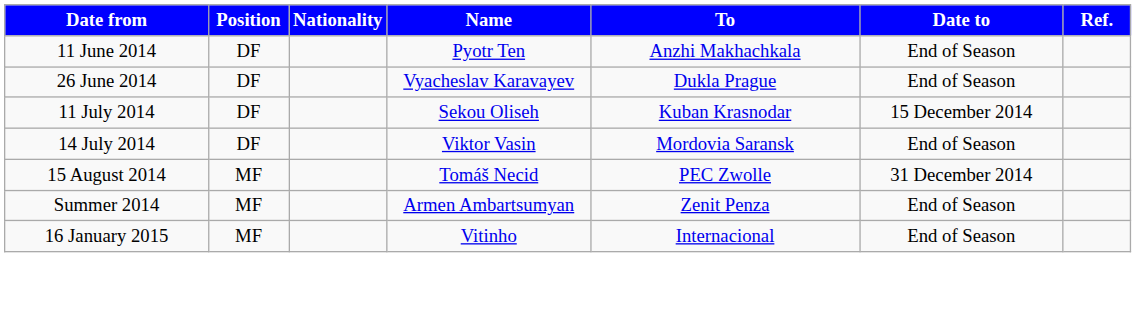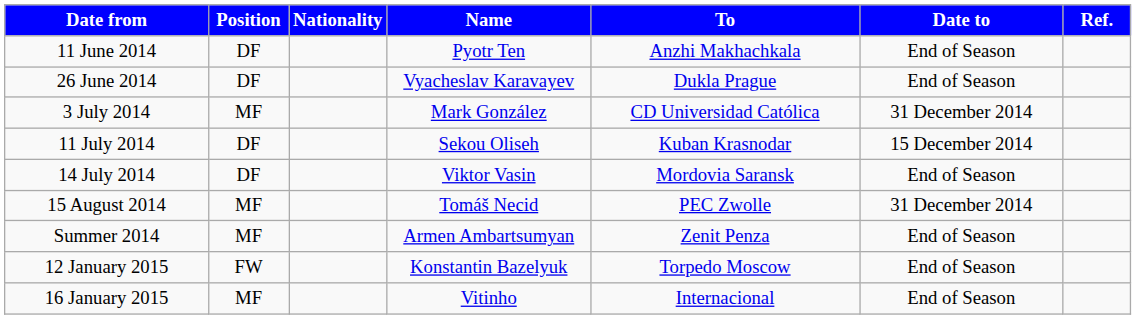+ row: 3 July 2014 | MF | Mark González | CD Universidad Católica | 31 December 2014
+ row: 12 January 2015 | FW | Konstantin Bazelyuk | Torpedo Moscow | End of Season
